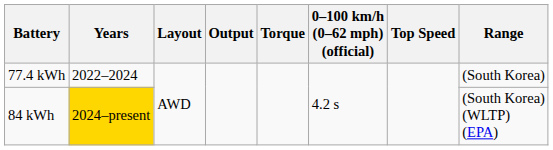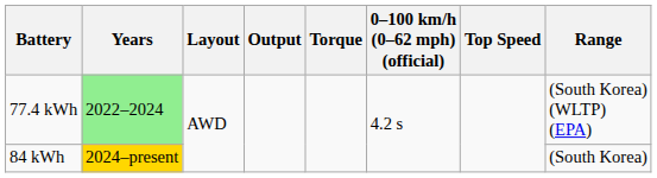77.4 kWh | Years: no background -> lightgreen background
77.4 kWh | Range: (South Korea) -> (South Korea) (WLTP) (EPA)
84 kWh | Range: (South Korea) (WLTP) (EPA) -> (South Korea)
